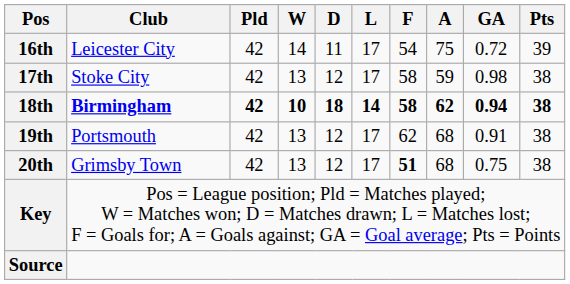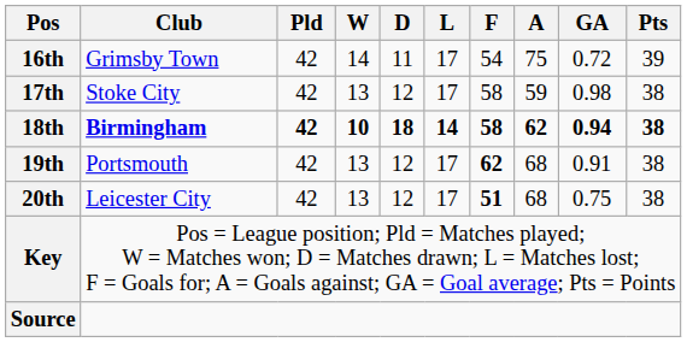16th | Club: Leicester City -> Grimsby Town
19th | F: normal -> bold
20th | Club: Grimsby Town -> Leicester City
